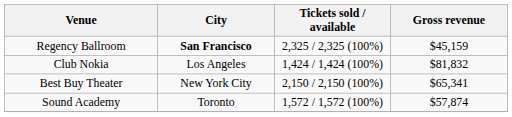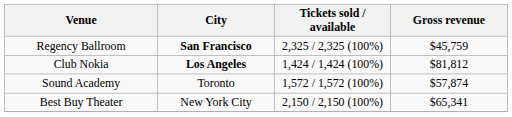Regency Ballroom | Gross revenue: $45,159 -> $45,759
Club Nokia | City: normal -> bold
Club Nokia | Gross revenue: $81,832 -> $81,812
rows swapped: Sound Academy <-> Best Buy Theater
